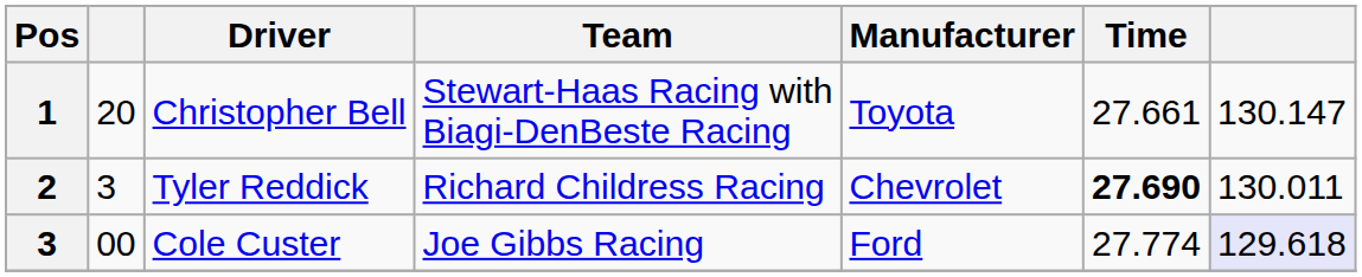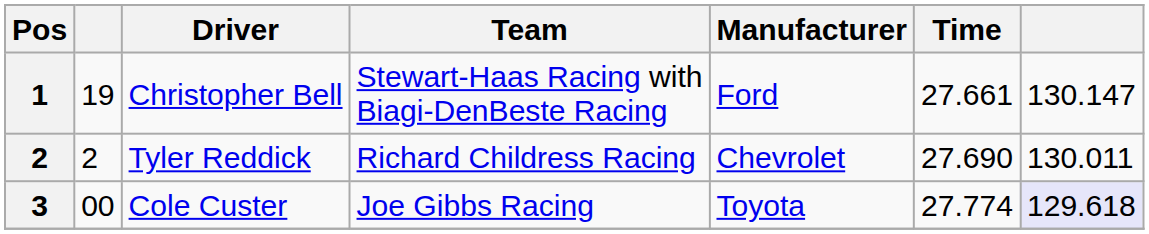Christopher Bell | column 2: 20 -> 19
Christopher Bell | Manufacturer: Toyota -> Ford
Tyler Reddick | column 2: 3 -> 2
Tyler Reddick | Time: bold -> normal
Cole Custer | Manufacturer: Ford -> Toyota
